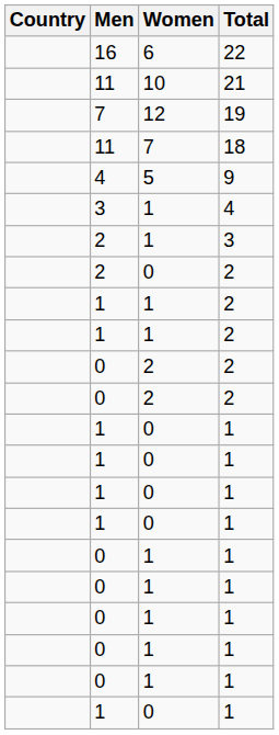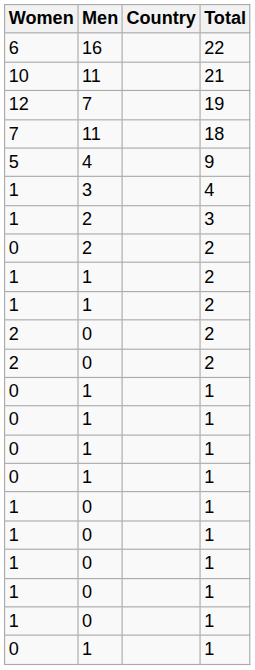columns swapped: Country <-> Women
